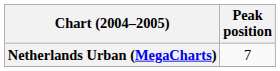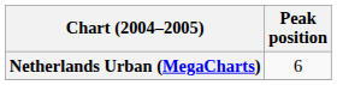Netherlands Urban (MegaCharts) | Peak position: 7 -> 6
